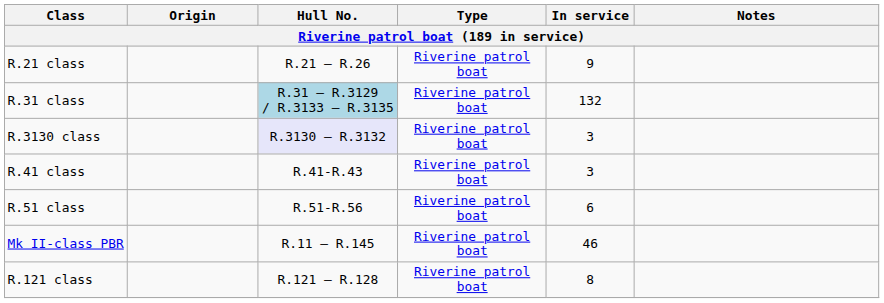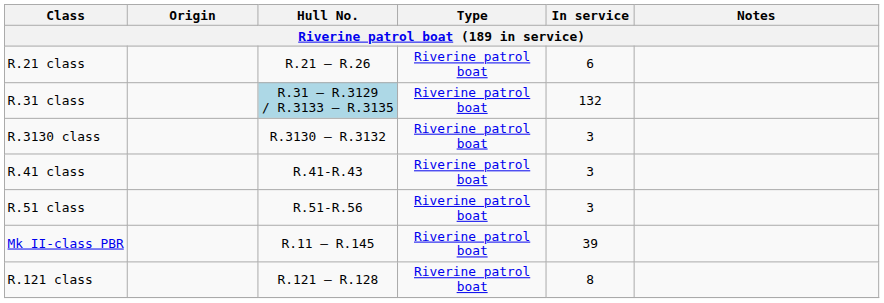R.21 class | In service: 9 -> 6
R.3130 class | Hull No.: lavender background -> no background
R.51 class | In service: 6 -> 3
Mk II-class PBR | In service: 46 -> 39
